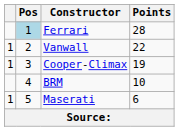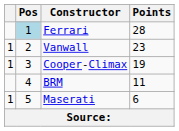Vanwall | Points: 22 -> 23
BRM | Points: 10 -> 11
